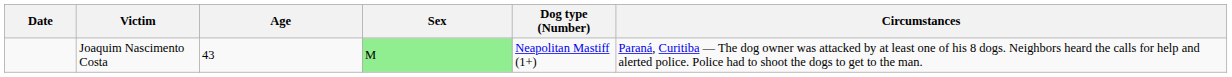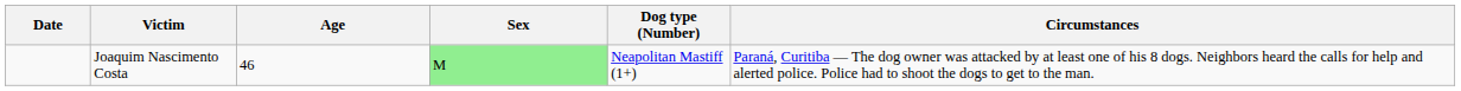Joaquim Nascimento Costa | Age: 43 -> 46
